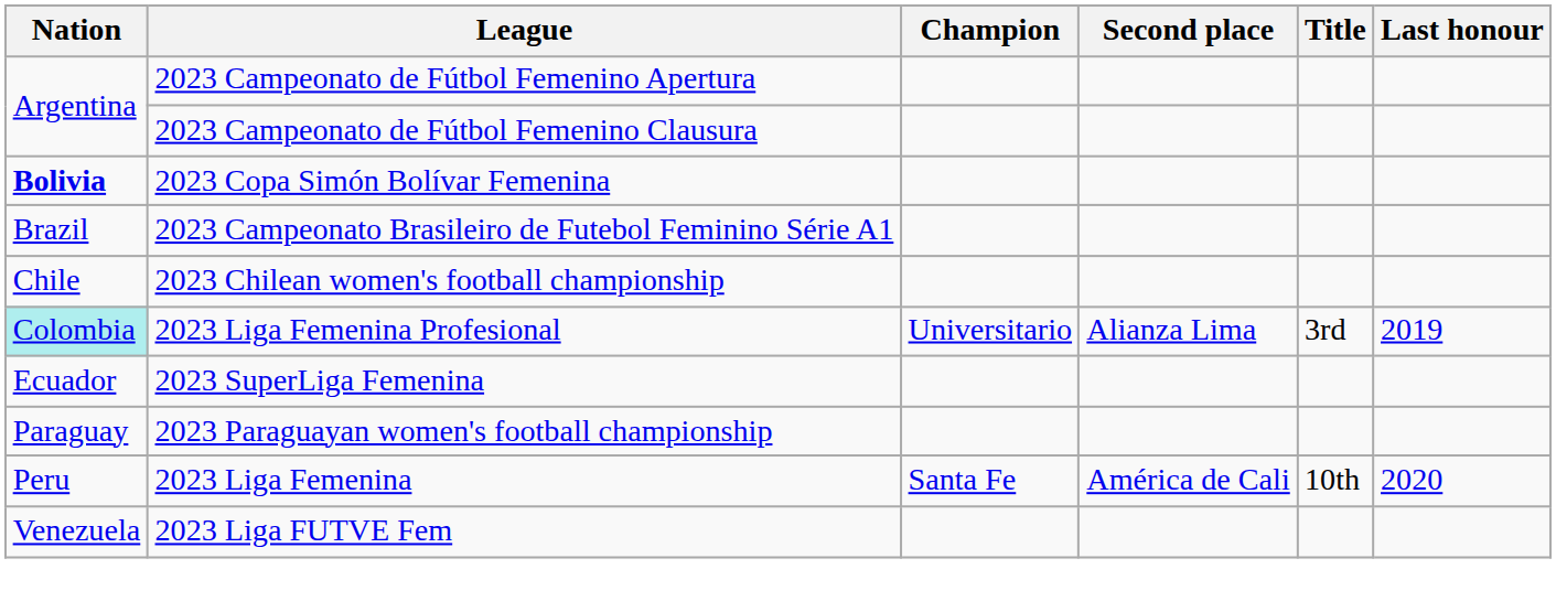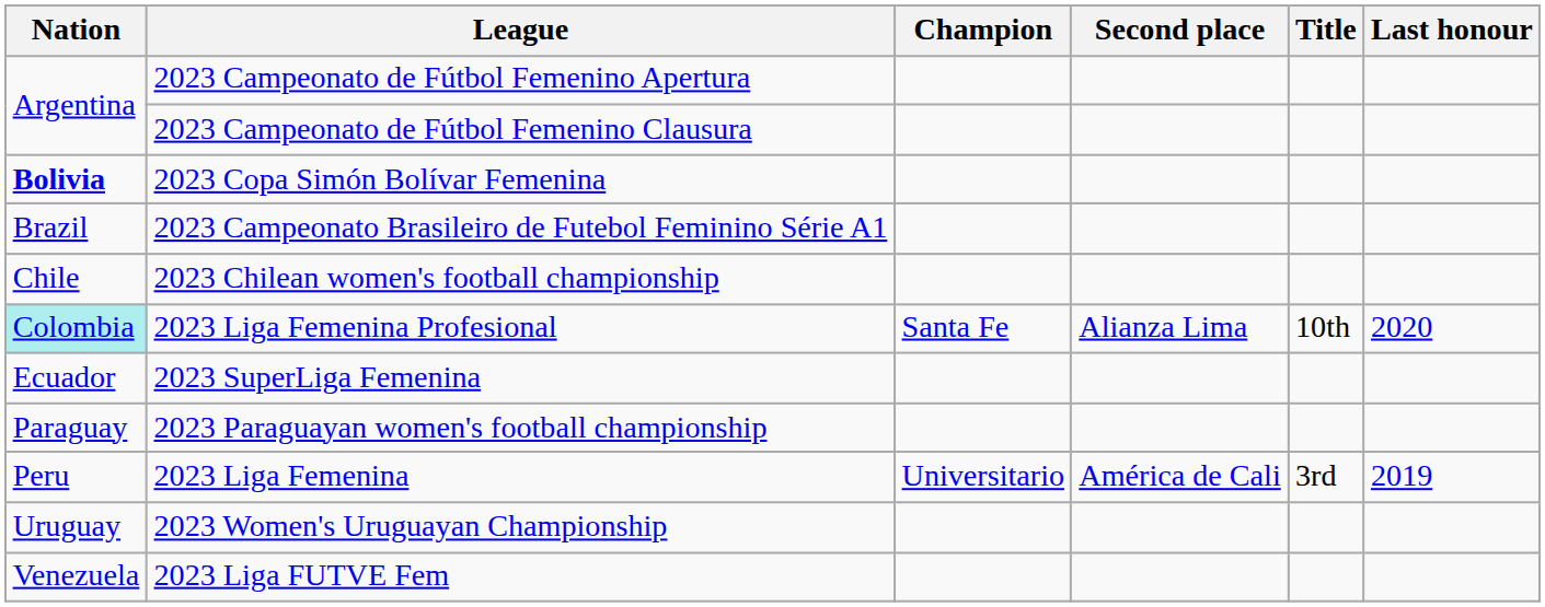2023 Liga Femenina Profesional | Champion: Universitario -> Santa Fe
2023 Liga Femenina Profesional | Title: 3rd -> 10th
2023 Liga Femenina Profesional | Last honour: 2019 -> 2020
2023 Liga Femenina | Champion: Santa Fe -> Universitario
2023 Liga Femenina | Title: 10th -> 3rd
2023 Liga Femenina | Last honour: 2020 -> 2019
+ row: Uruguay | 2023 Women's Uruguayan Championship
